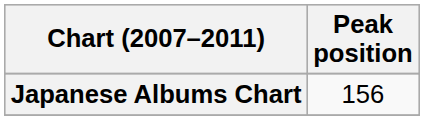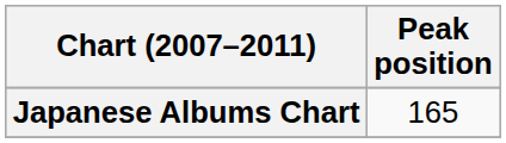Japanese Albums Chart | Peak position: 156 -> 165
